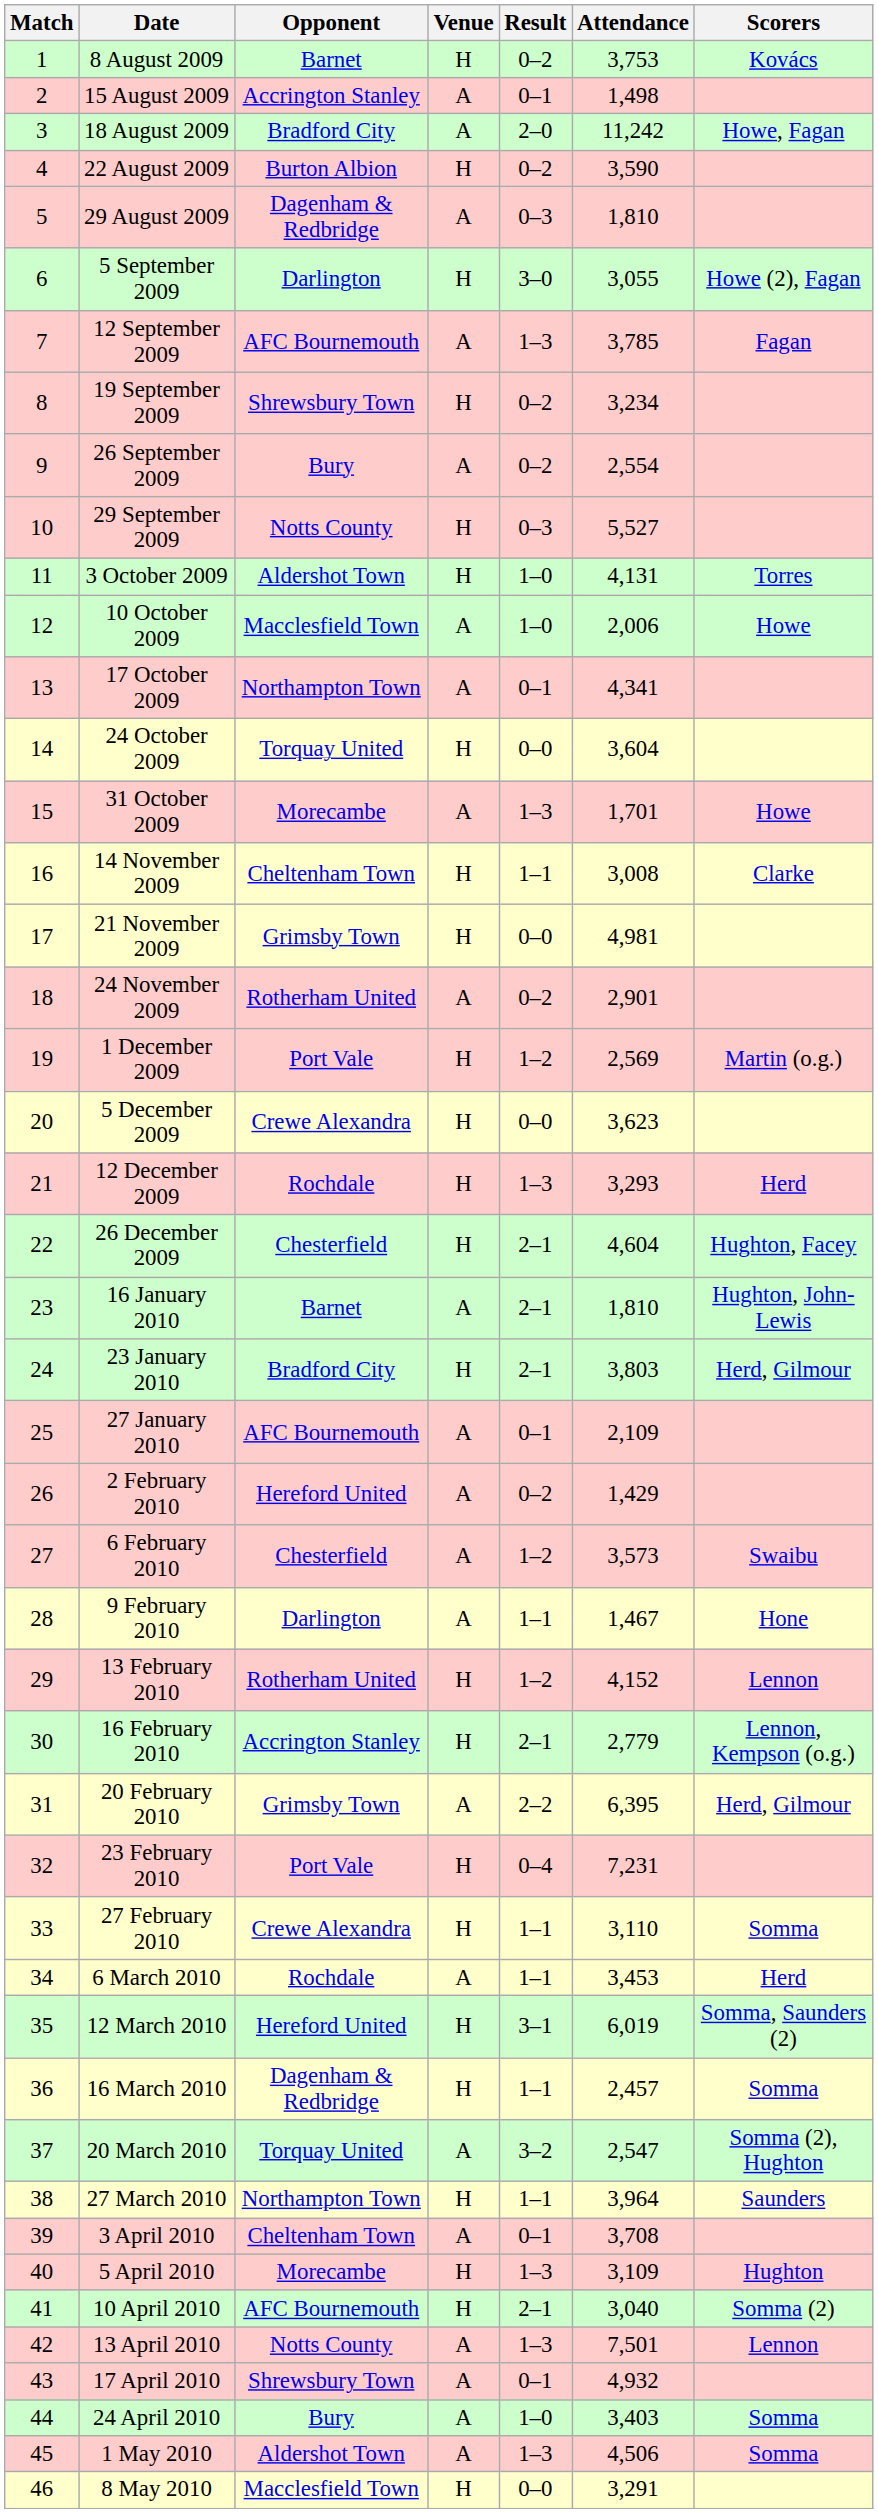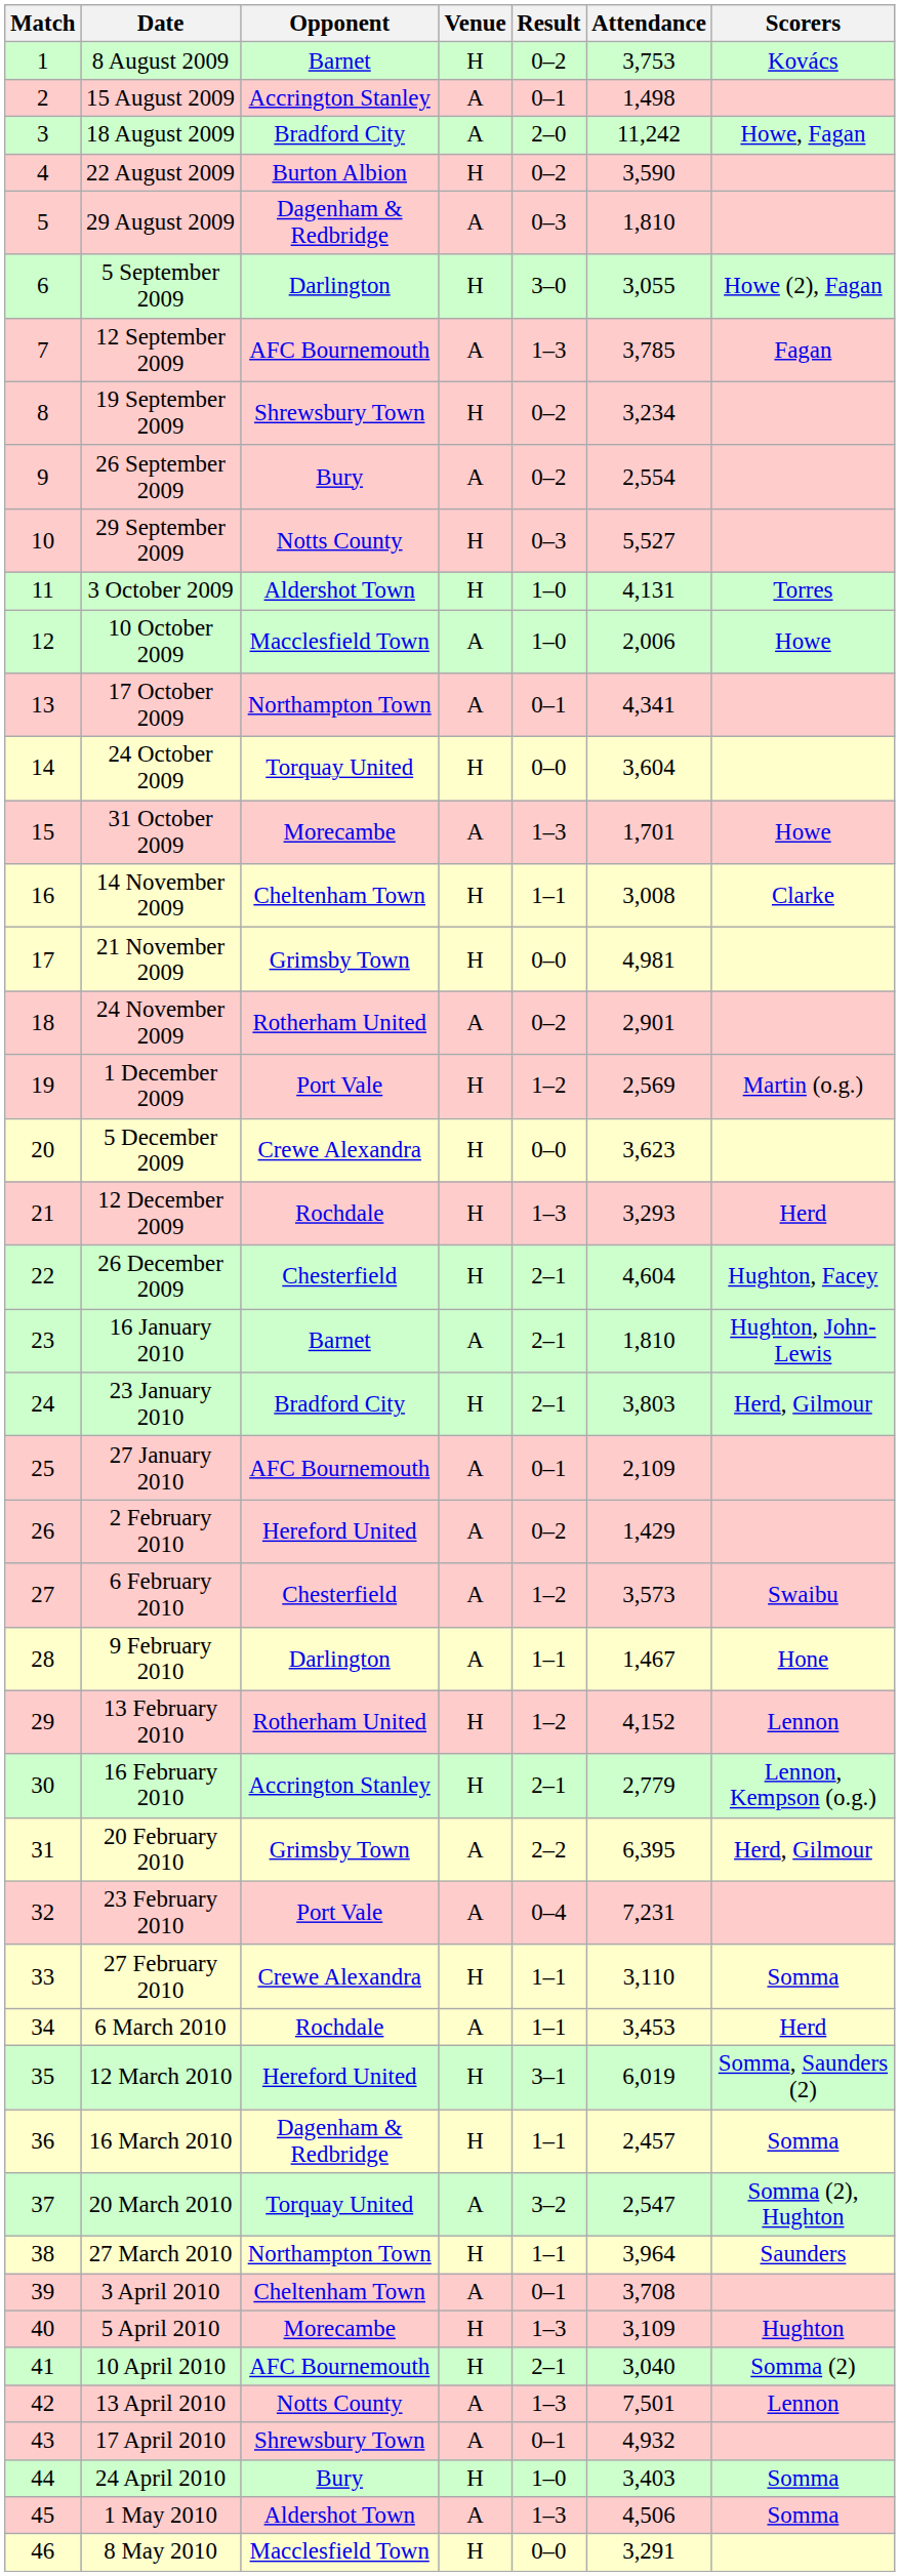23 February 2010 | Venue: H -> A
24 April 2010 | Venue: A -> H
